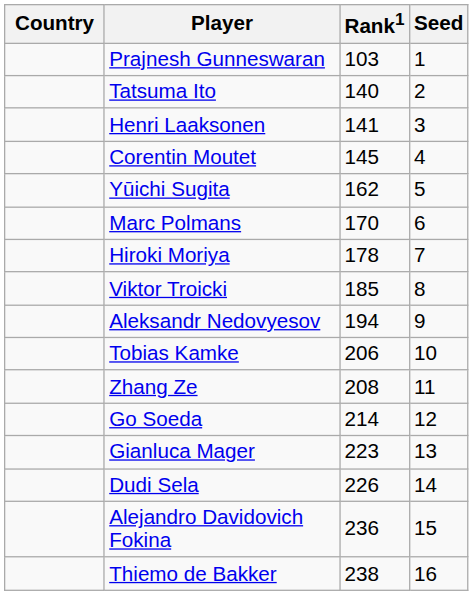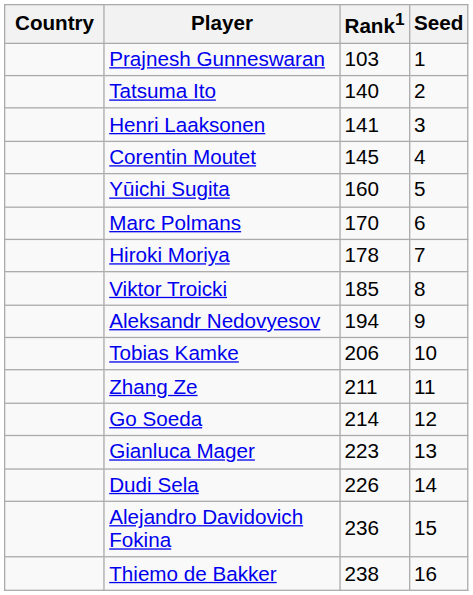Yūichi Sugita | Rank1: 162 -> 160
Zhang Ze | Rank1: 208 -> 211
